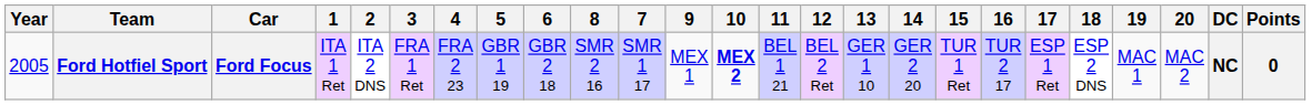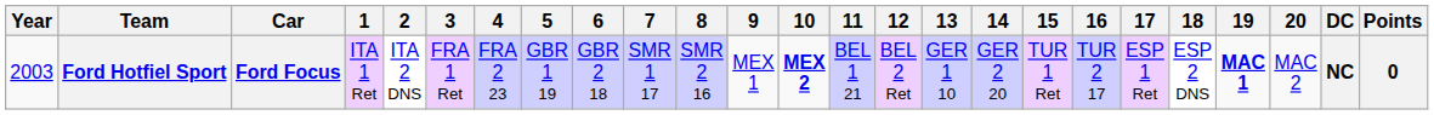columns swapped: 7 <-> 8
Ford Hotfiel Sport | Year: 2005 -> 2003
Ford Hotfiel Sport | 19: normal -> bold
